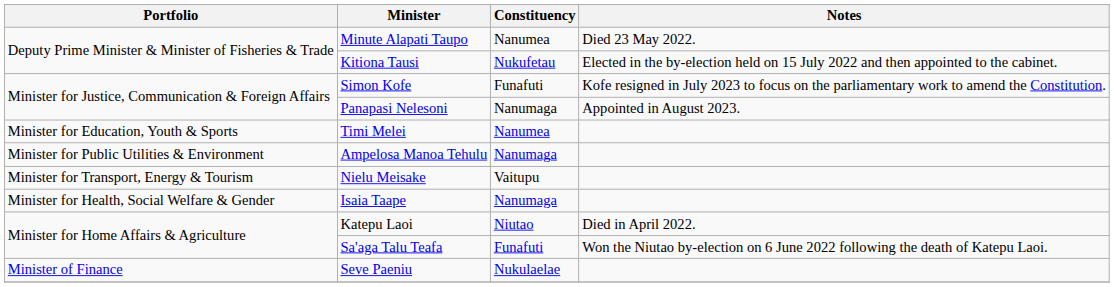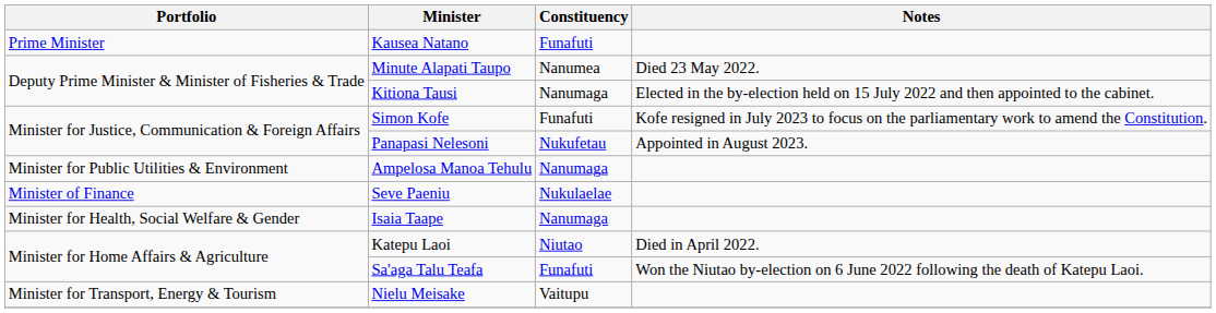+ row: Prime Minister | Kausea Natano | Funafuti
Kitiona Tausi | Constituency: Nukufetau -> Nanumaga
Panapasi Nelesoni | Constituency: Nanumaga -> Nukufetau
- row: Minister for Education, Youth & Sports | Timi Melei | Nanumea
rows swapped: Seve Paeniu <-> Nielu Meisake
